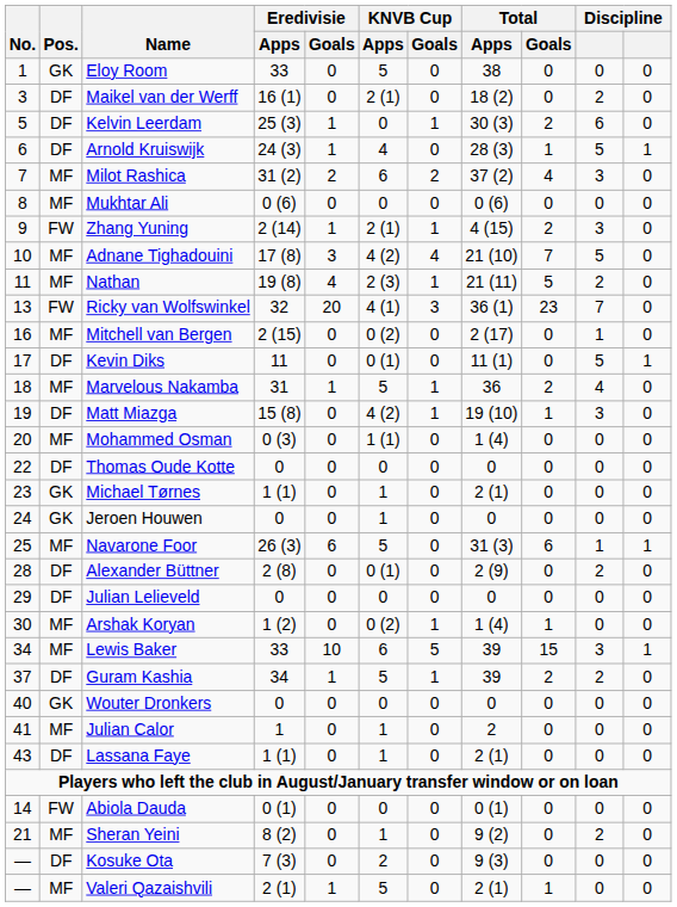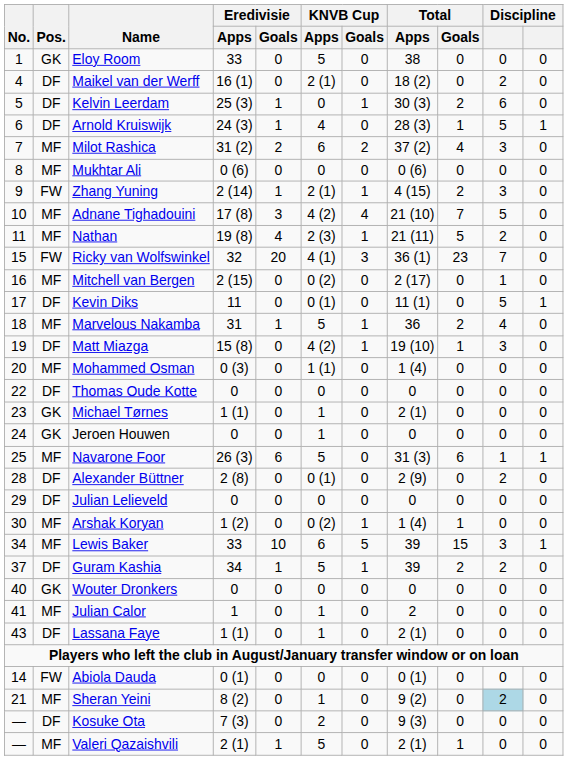Maikel van der Werff | No.: 3 -> 4
Ricky van Wolfswinkel | No.: 13 -> 15
Sheran Yeini | column 10: no background -> lightblue background
